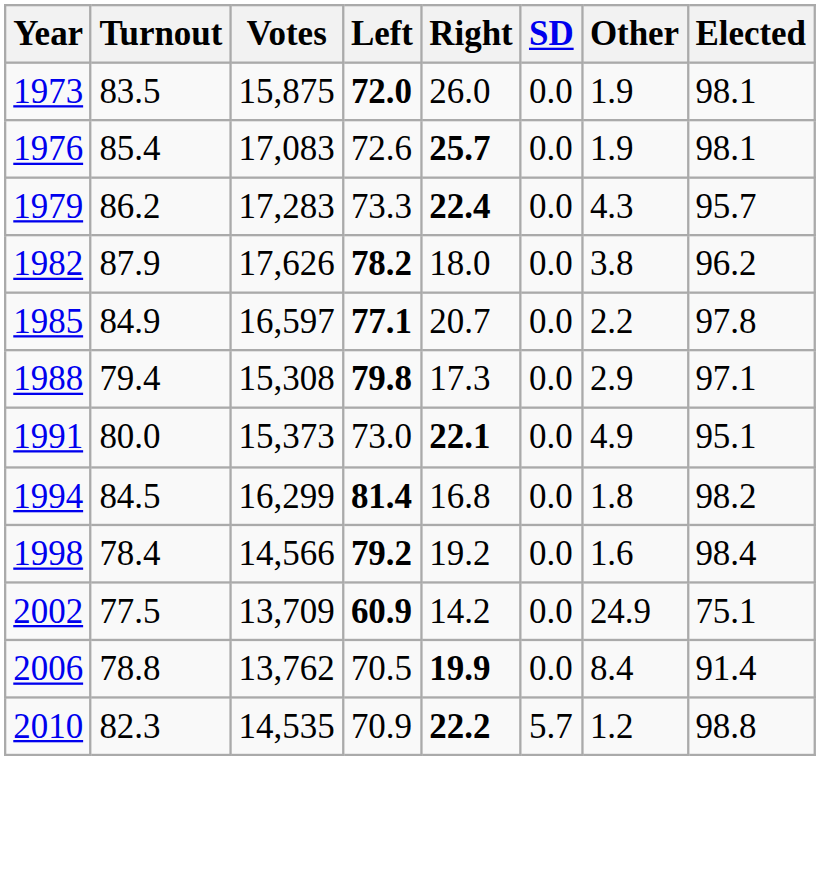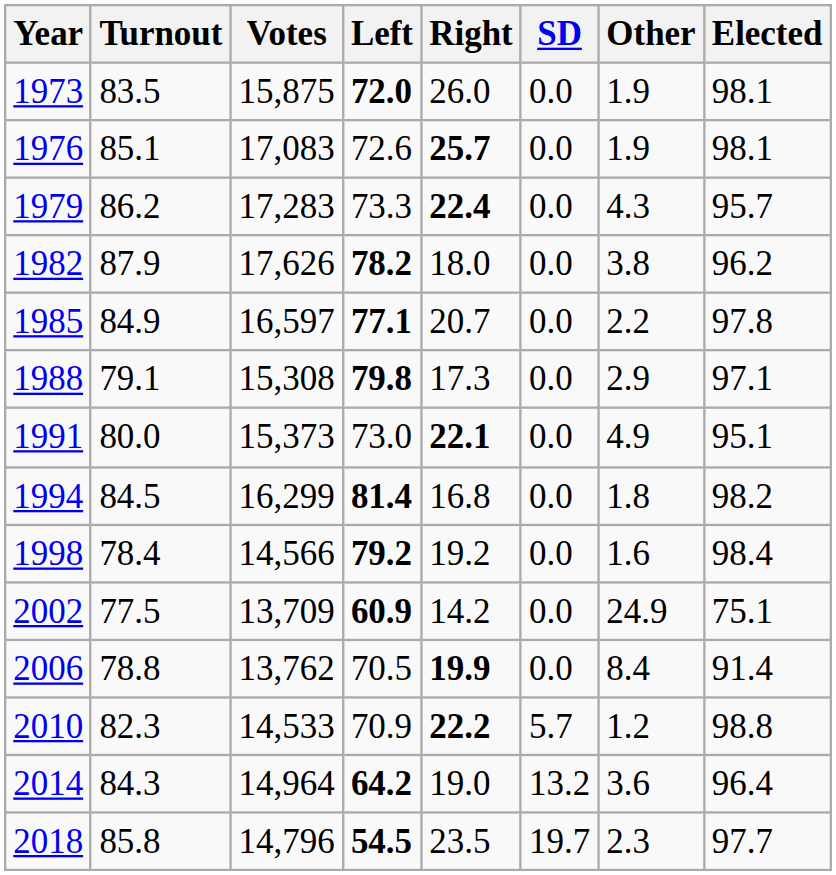1976 | Turnout: 85.4 -> 85.1
1988 | Turnout: 79.4 -> 79.1
2010 | Votes: 14,535 -> 14,533
+ row: 2014 | 84.3 | 14,964 | 64.2 | 19.0 | 13.2 | 3.6 | 96.4
+ row: 2018 | 85.8 | 14,796 | 54.5 | 23.5 | 19.7 | 2.3 | 97.7
